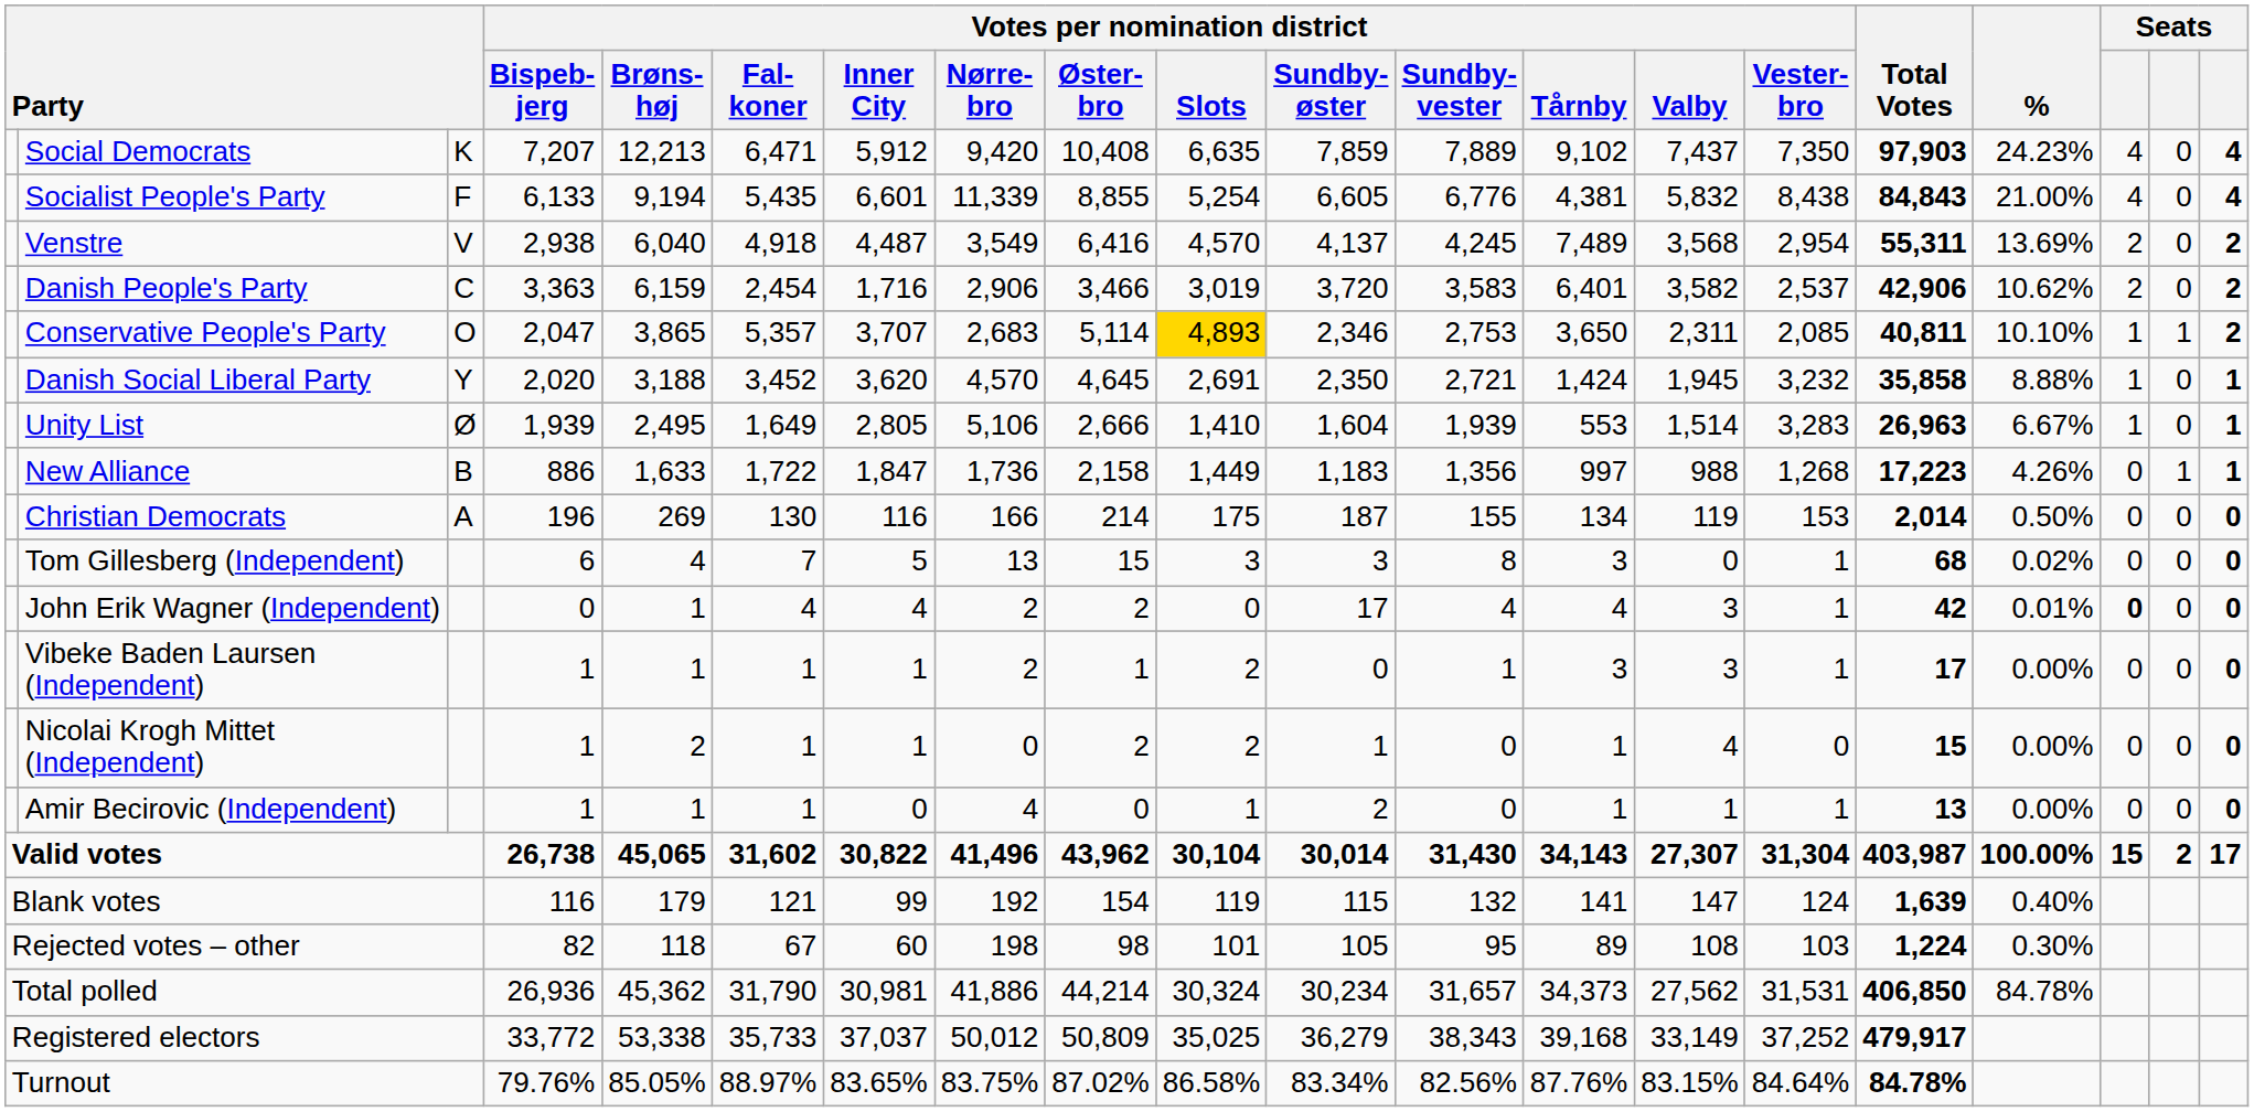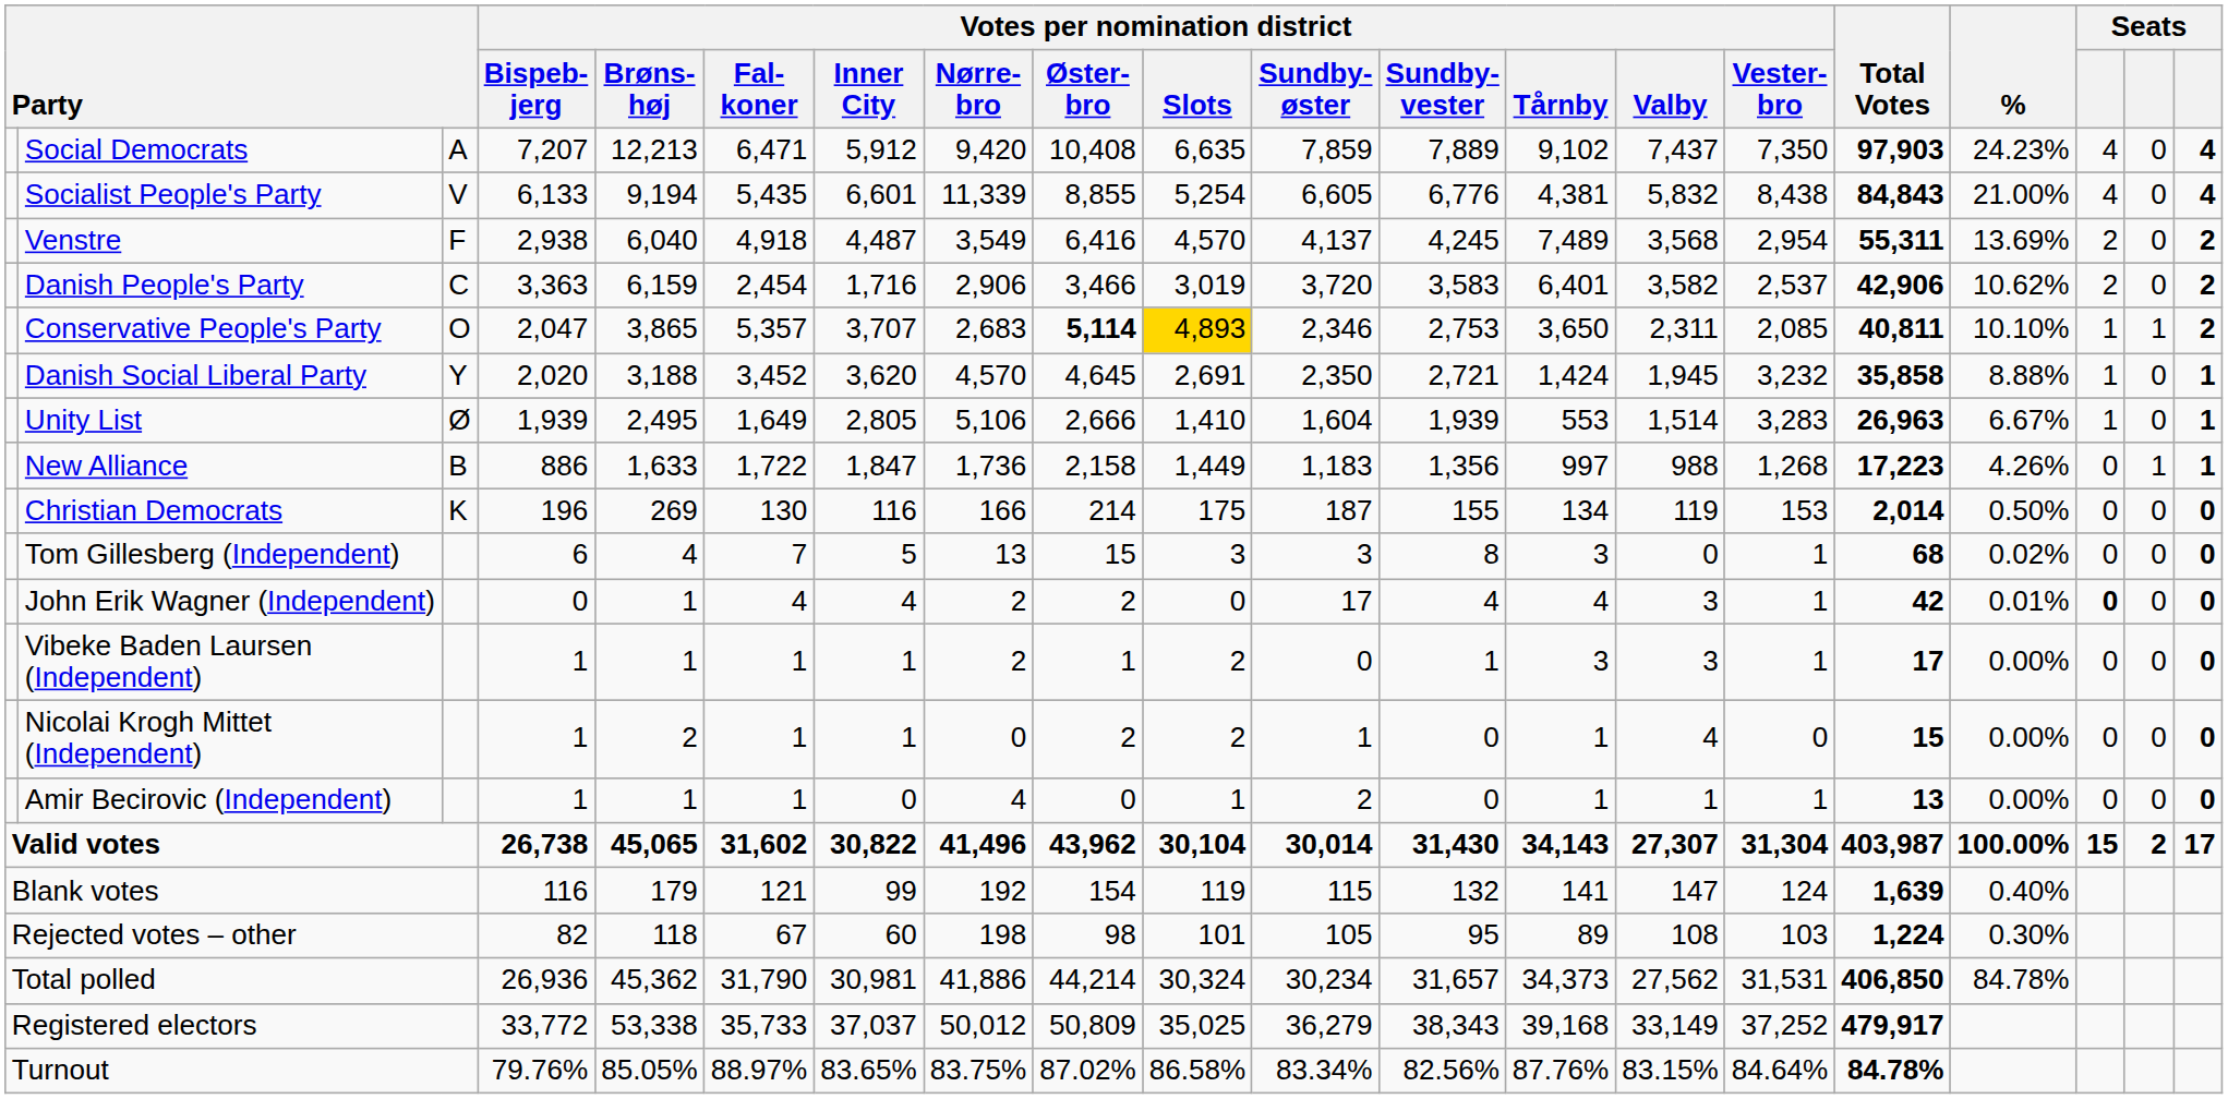Social Democrats | column 3: K -> A
Socialist People's Party | column 3: F -> V
Venstre | column 3: V -> F
Conservative People's Party | Votes per nomination district / Øster- bro: normal -> bold
Christian Democrats | column 3: A -> K
